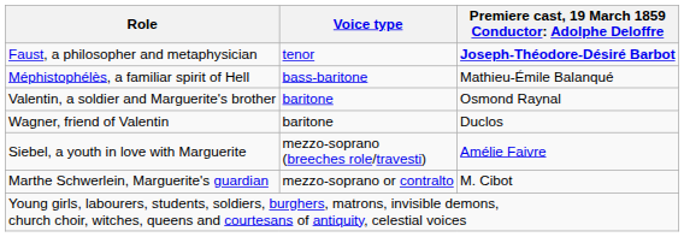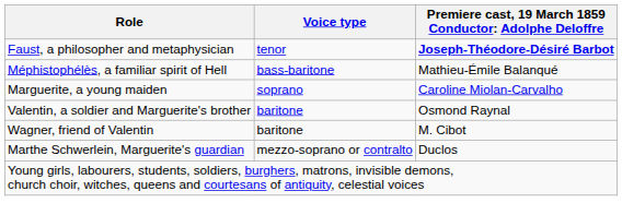+ row: Marguerite, a young maiden | soprano | Caroline Miolan-Carvalho
Wagner, friend of Valentin | column 3: Duclos -> M. Cibot
- row: Siebel, a youth in love with Marguerite | mezzo-soprano (breeches role/travesti) | Amélie Faivre
Marthe Schwerlein, Marguerite's guardian | column 3: M. Cibot -> Duclos
